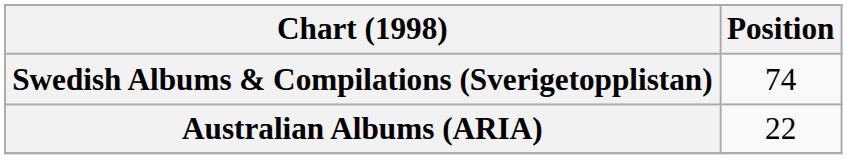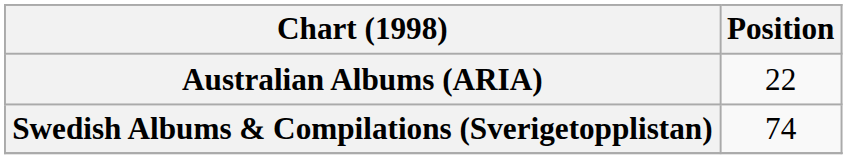rows swapped: Australian Albums (ARIA) <-> Swedish Albums & Compilations (Sverigetopplistan)
